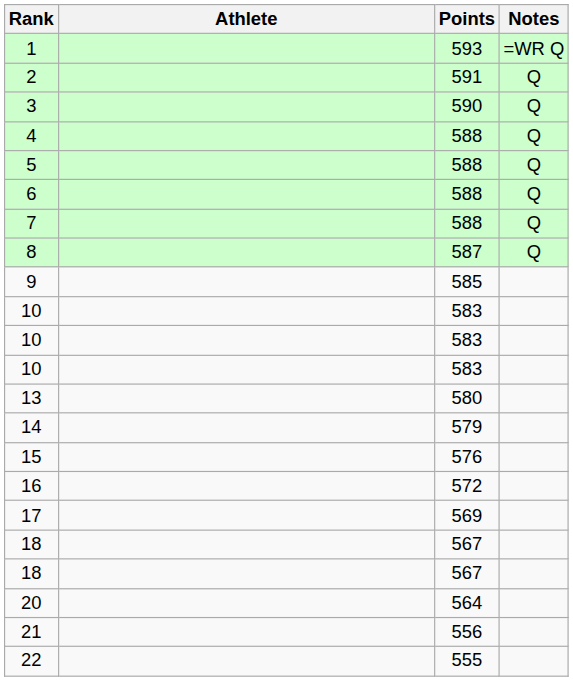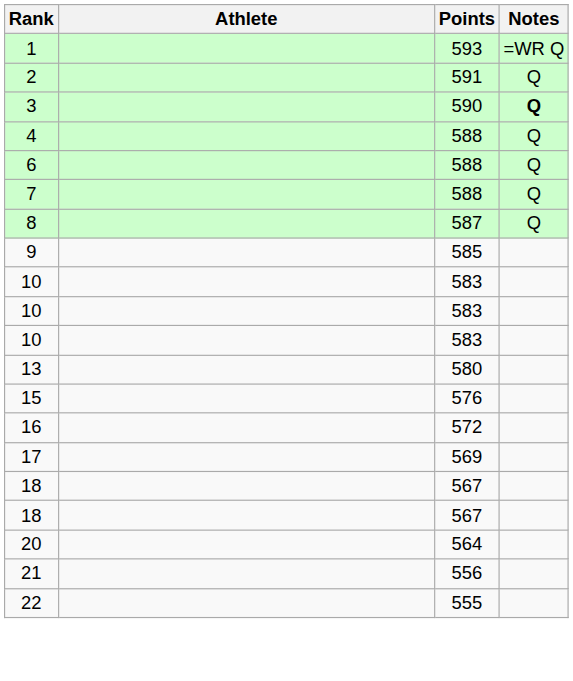3 | Notes: normal -> bold
- row: 5 | 588 | Q
- row: 14 | 579
